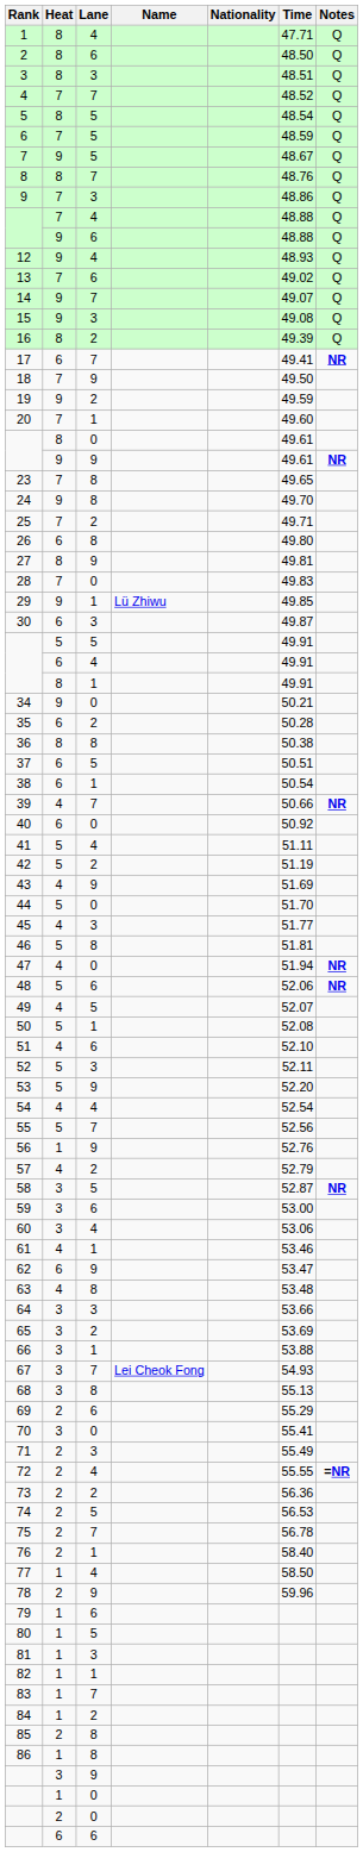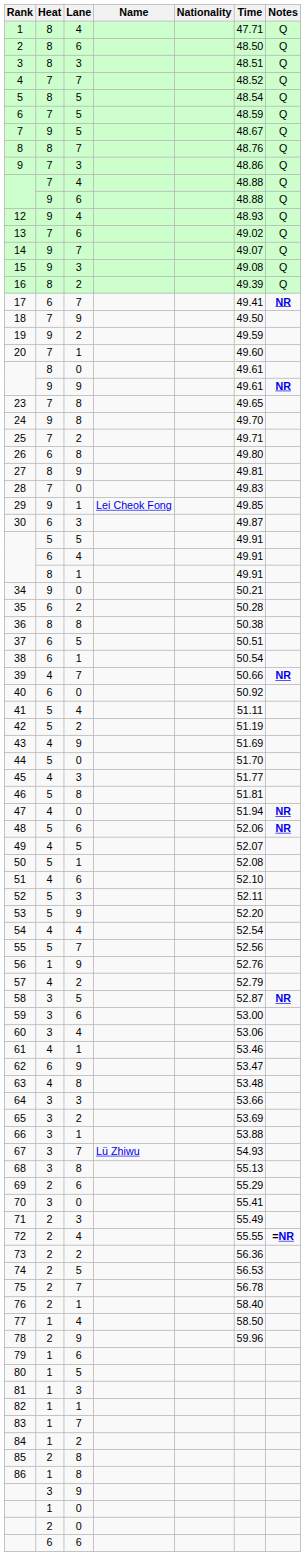29 | Name: Lü Zhiwu -> Lei Cheok Fong
67 | Name: Lei Cheok Fong -> Lü Zhiwu
